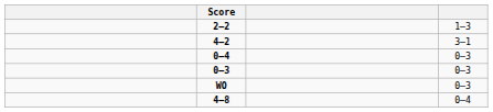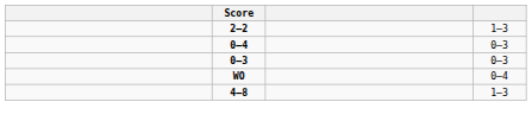- row: 4–2 | 3–1
WO | column 4: 0–3 -> 0–4
4–8 | column 4: 0–4 -> 1–3
